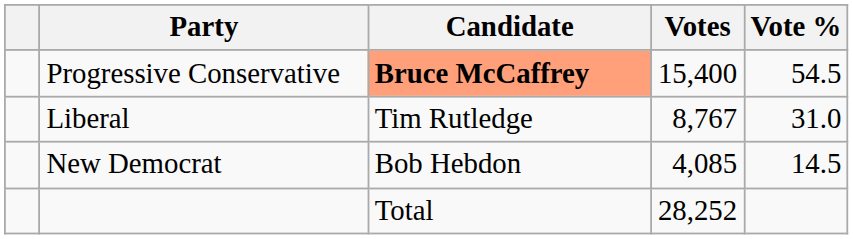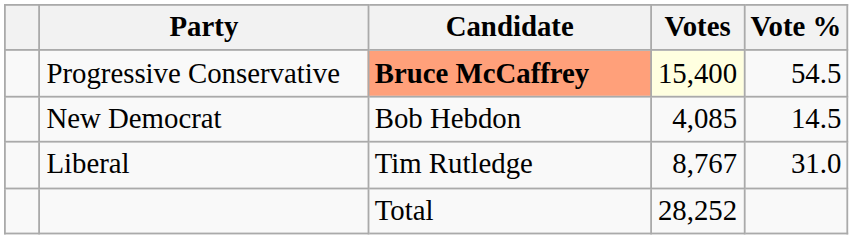Progressive Conservative | Votes: no background -> lightyellow background
rows swapped: Liberal <-> New Democrat
